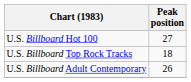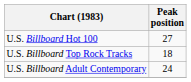U.S. Billboard Adult Contemporary | Peak position: 26 -> 24
